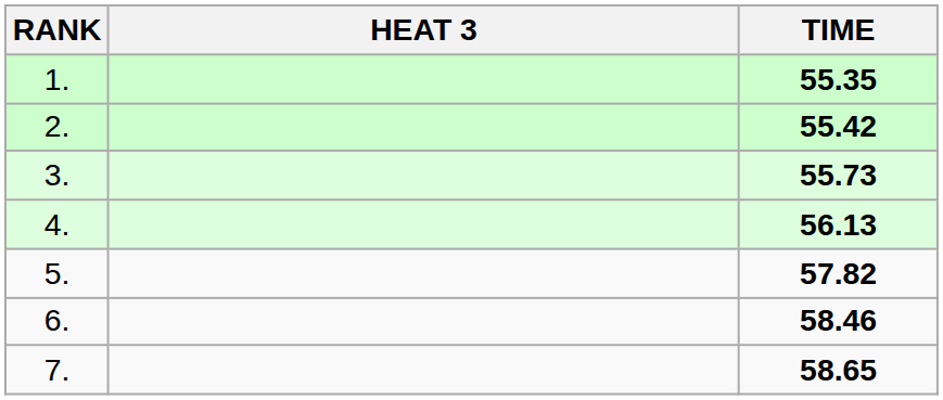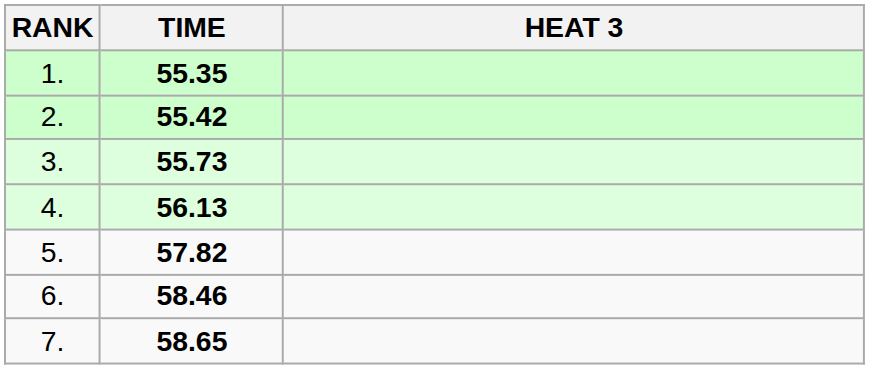columns swapped: HEAT 3 <-> TIME
